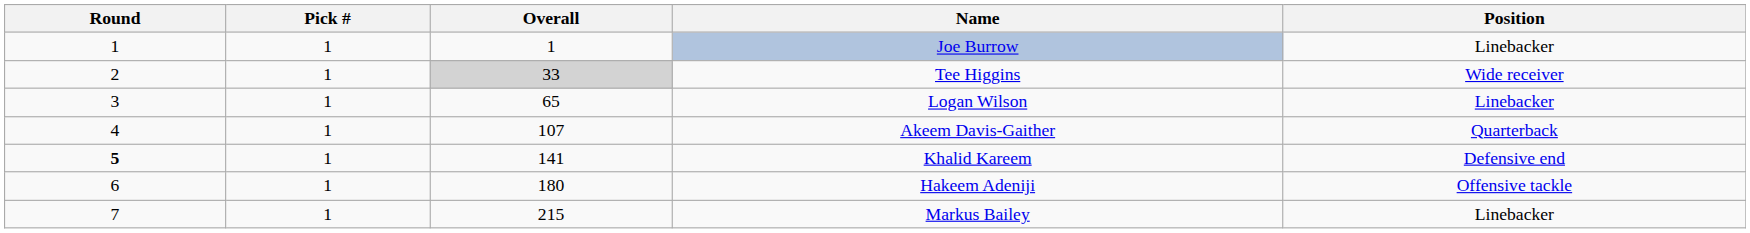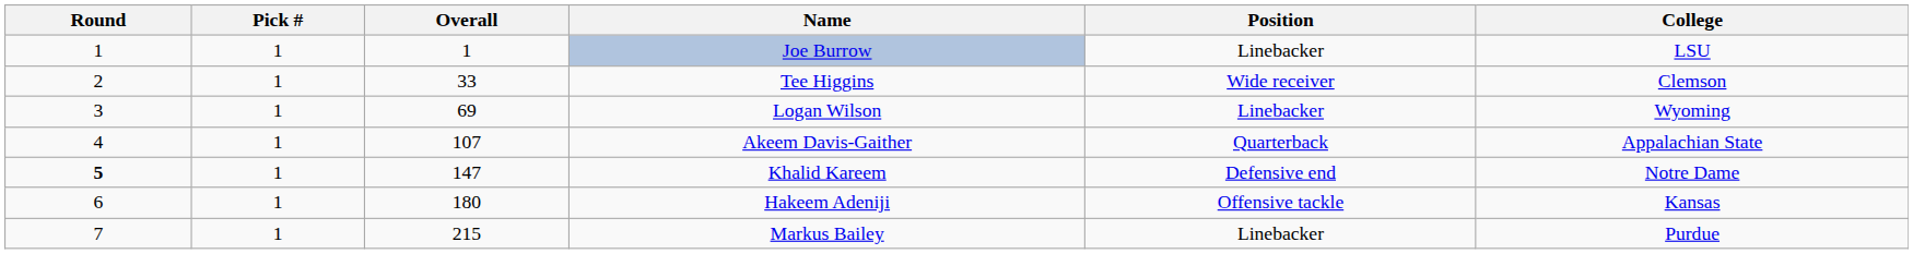+ column: College | LSU | Clemson | Wyoming | Appalachian State | Notre Dame | Kansas | Purdue
Tee Higgins | Overall: lightgrey background -> no background
Logan Wilson | Overall: 65 -> 69
Khalid Kareem | Overall: 141 -> 147
